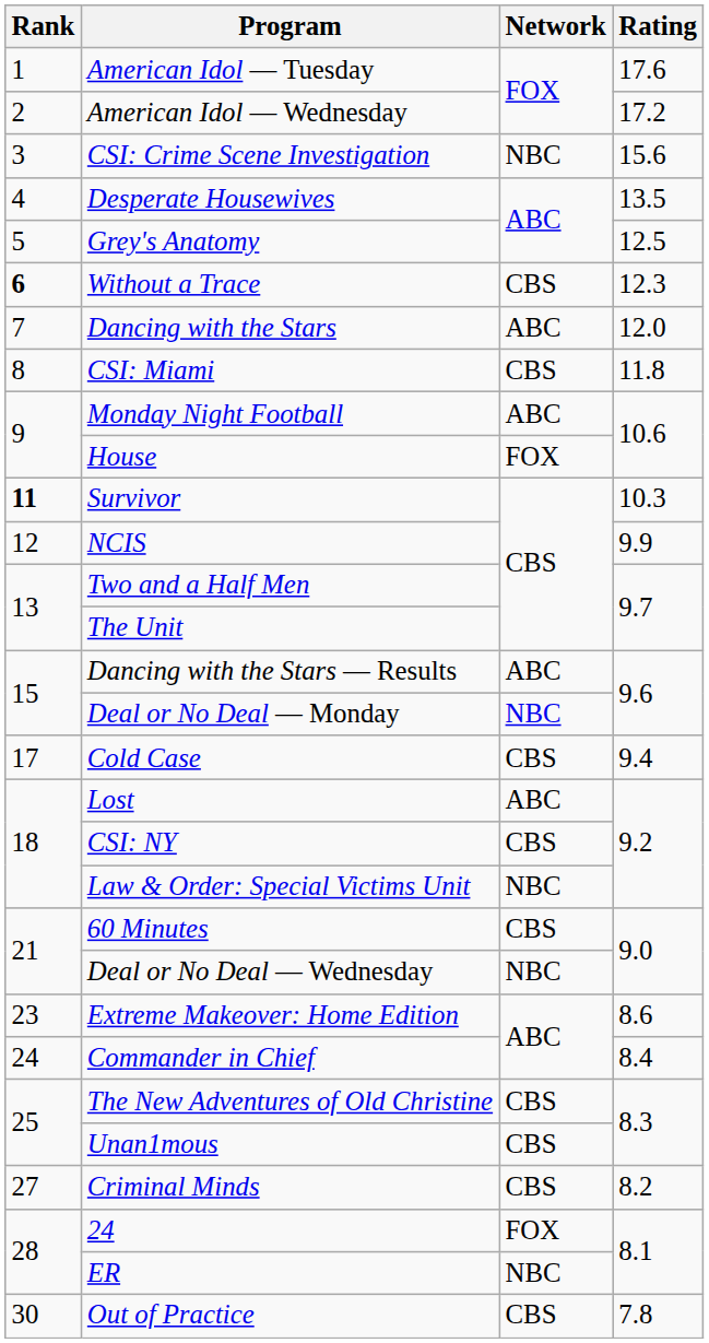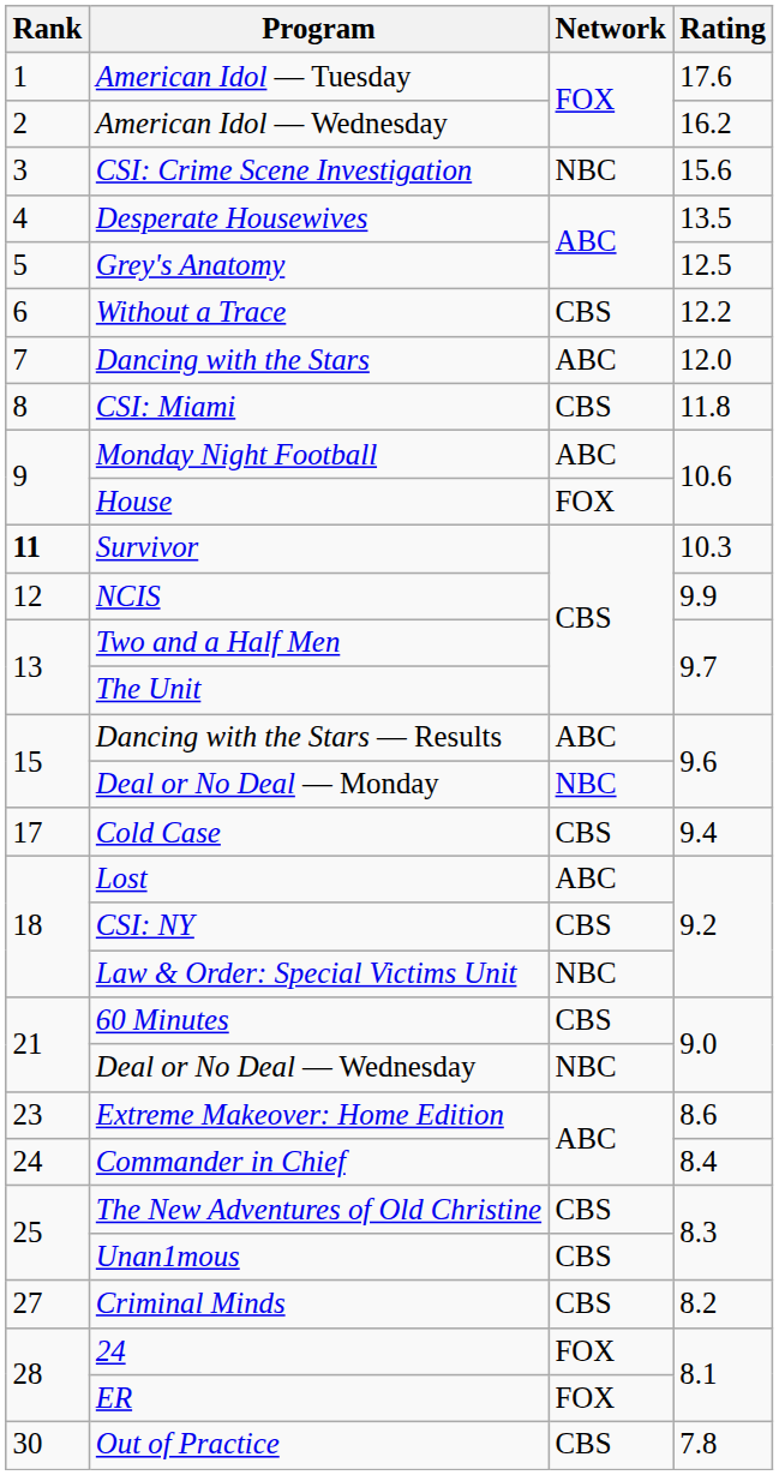American Idol — Wednesday | Rating: 17.2 -> 16.2
Without a Trace | Rank: bold -> normal
Without a Trace | Rating: 12.3 -> 12.2
ER | Network: NBC -> FOX
